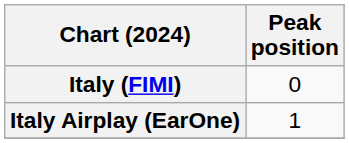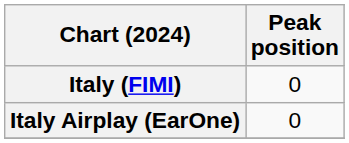Italy Airplay (EarOne) | Peak position: 1 -> 0
